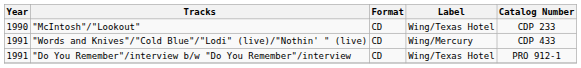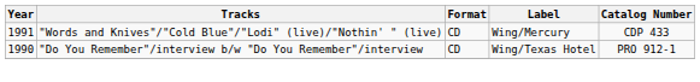- row: 1990 | "McIntosh"/"Lookout" | CD | Wing/Texas Hotel | CDP 233
"Do You Remember"/interview b/w "Do You Remember"/interview | Year: 1991 -> 1990
